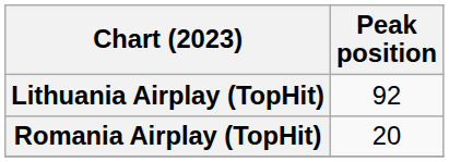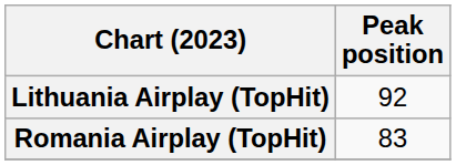Romania Airplay (TopHit) | Peak position: 20 -> 83
